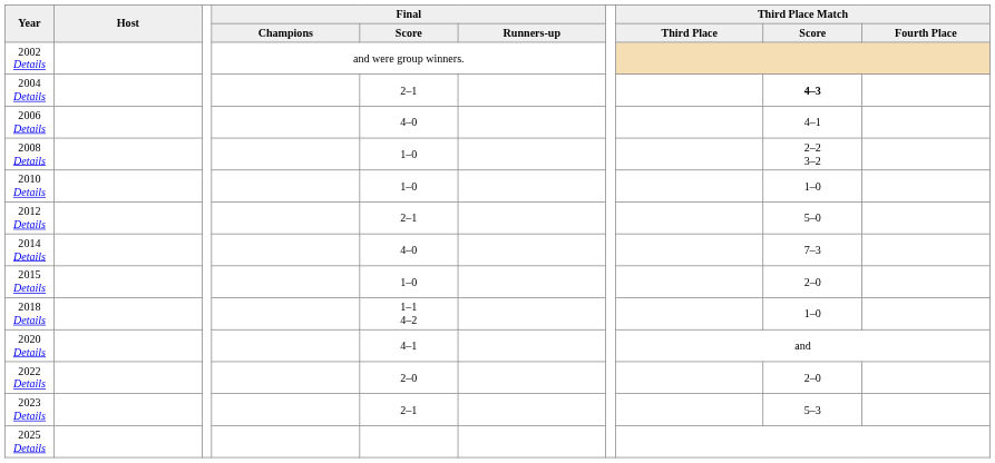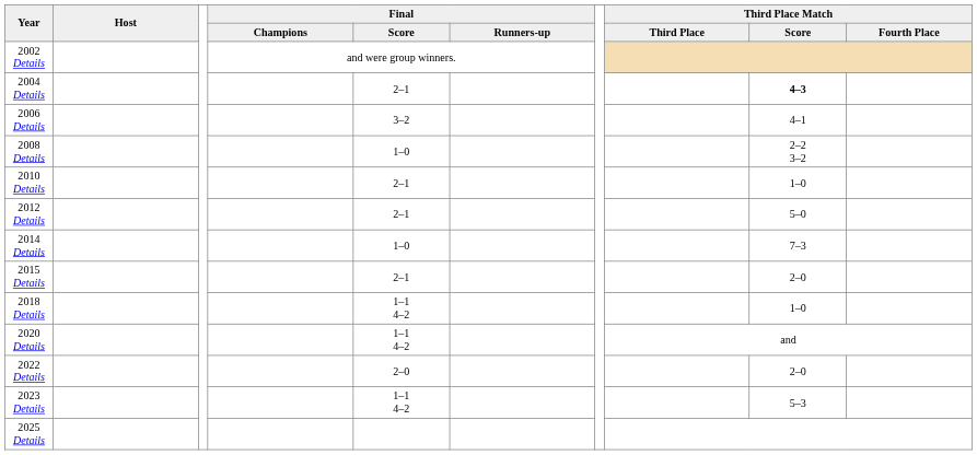2006 Details | Final / Score: 4–0 -> 3–2
2010 Details | Final / Score: 1–0 -> 2–1
2014 Details | Final / Score: 4–0 -> 1–0
2015 Details | Final / Score: 1–0 -> 2–1
2020 Details | Final / Score: 4–1 -> 1–1 4–2
2023 Details | Final / Score: 2–1 -> 1–1 4–2
